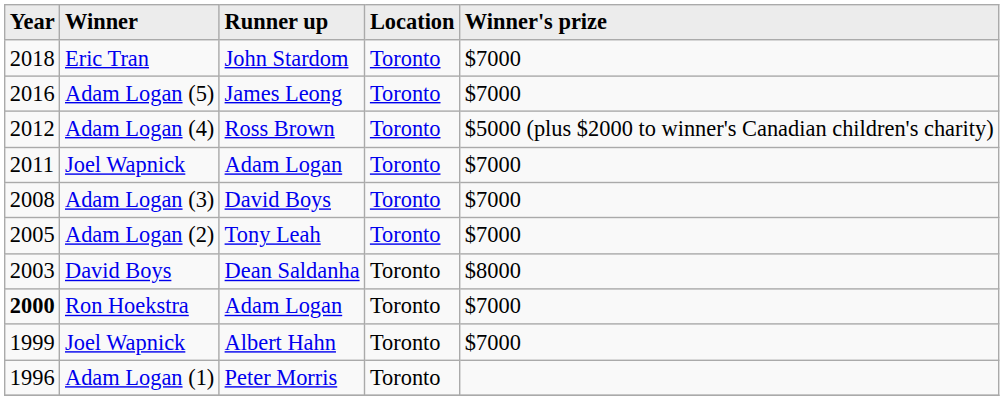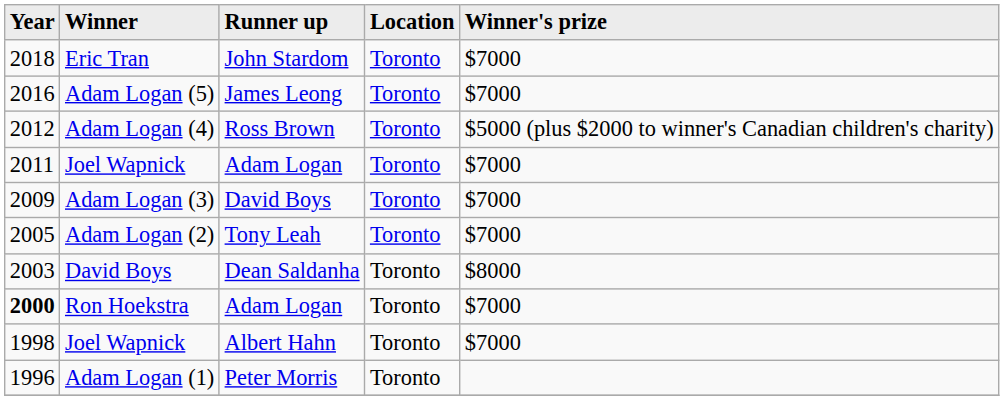Adam Logan (3) | Year: 2008 -> 2009
Joel Wapnick / Albert Hahn | Year: 1999 -> 1998
